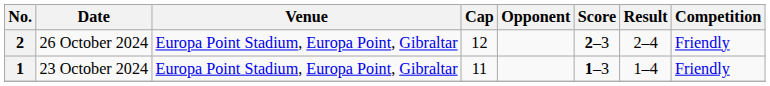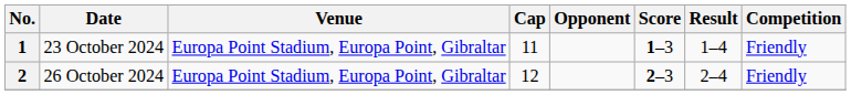rows swapped: 1 <-> 2
